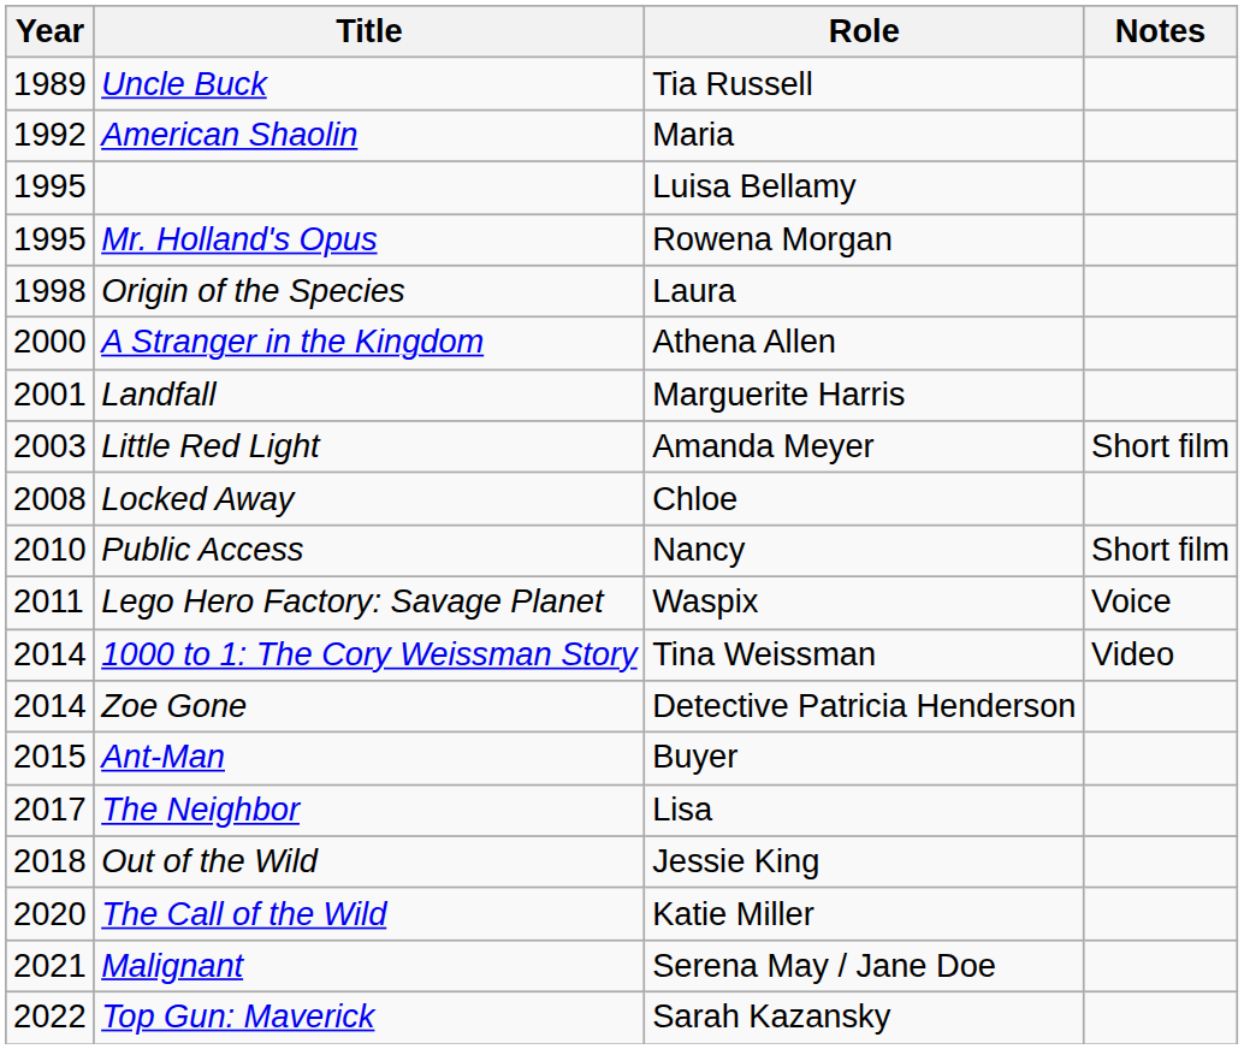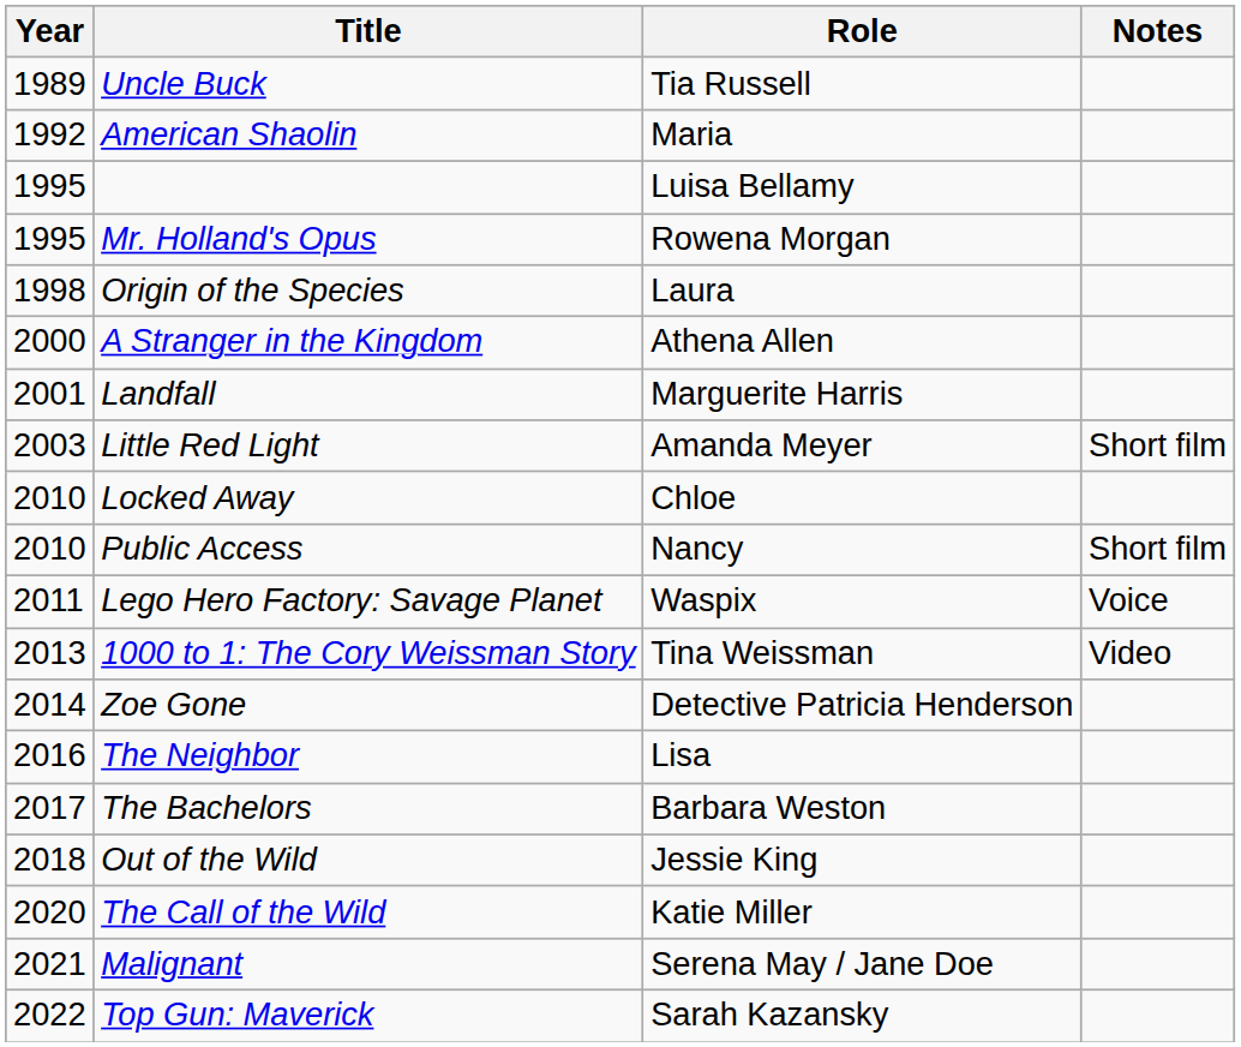Locked Away | Year: 2008 -> 2010
1000 to 1: The Cory Weissman Story | Year: 2014 -> 2013
- row: 2015 | Ant-Man | Buyer
The Neighbor | Year: 2017 -> 2016
+ row: 2017 | The Bachelors | Barbara Weston
